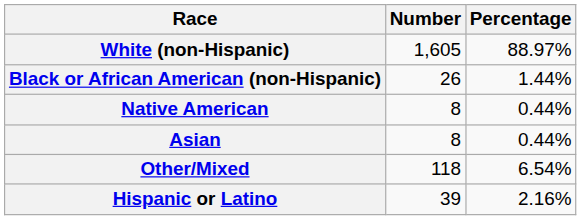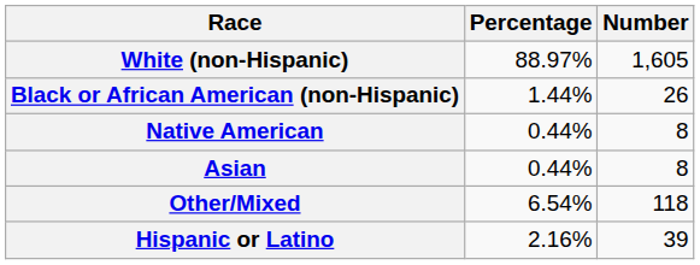columns swapped: Number <-> Percentage
